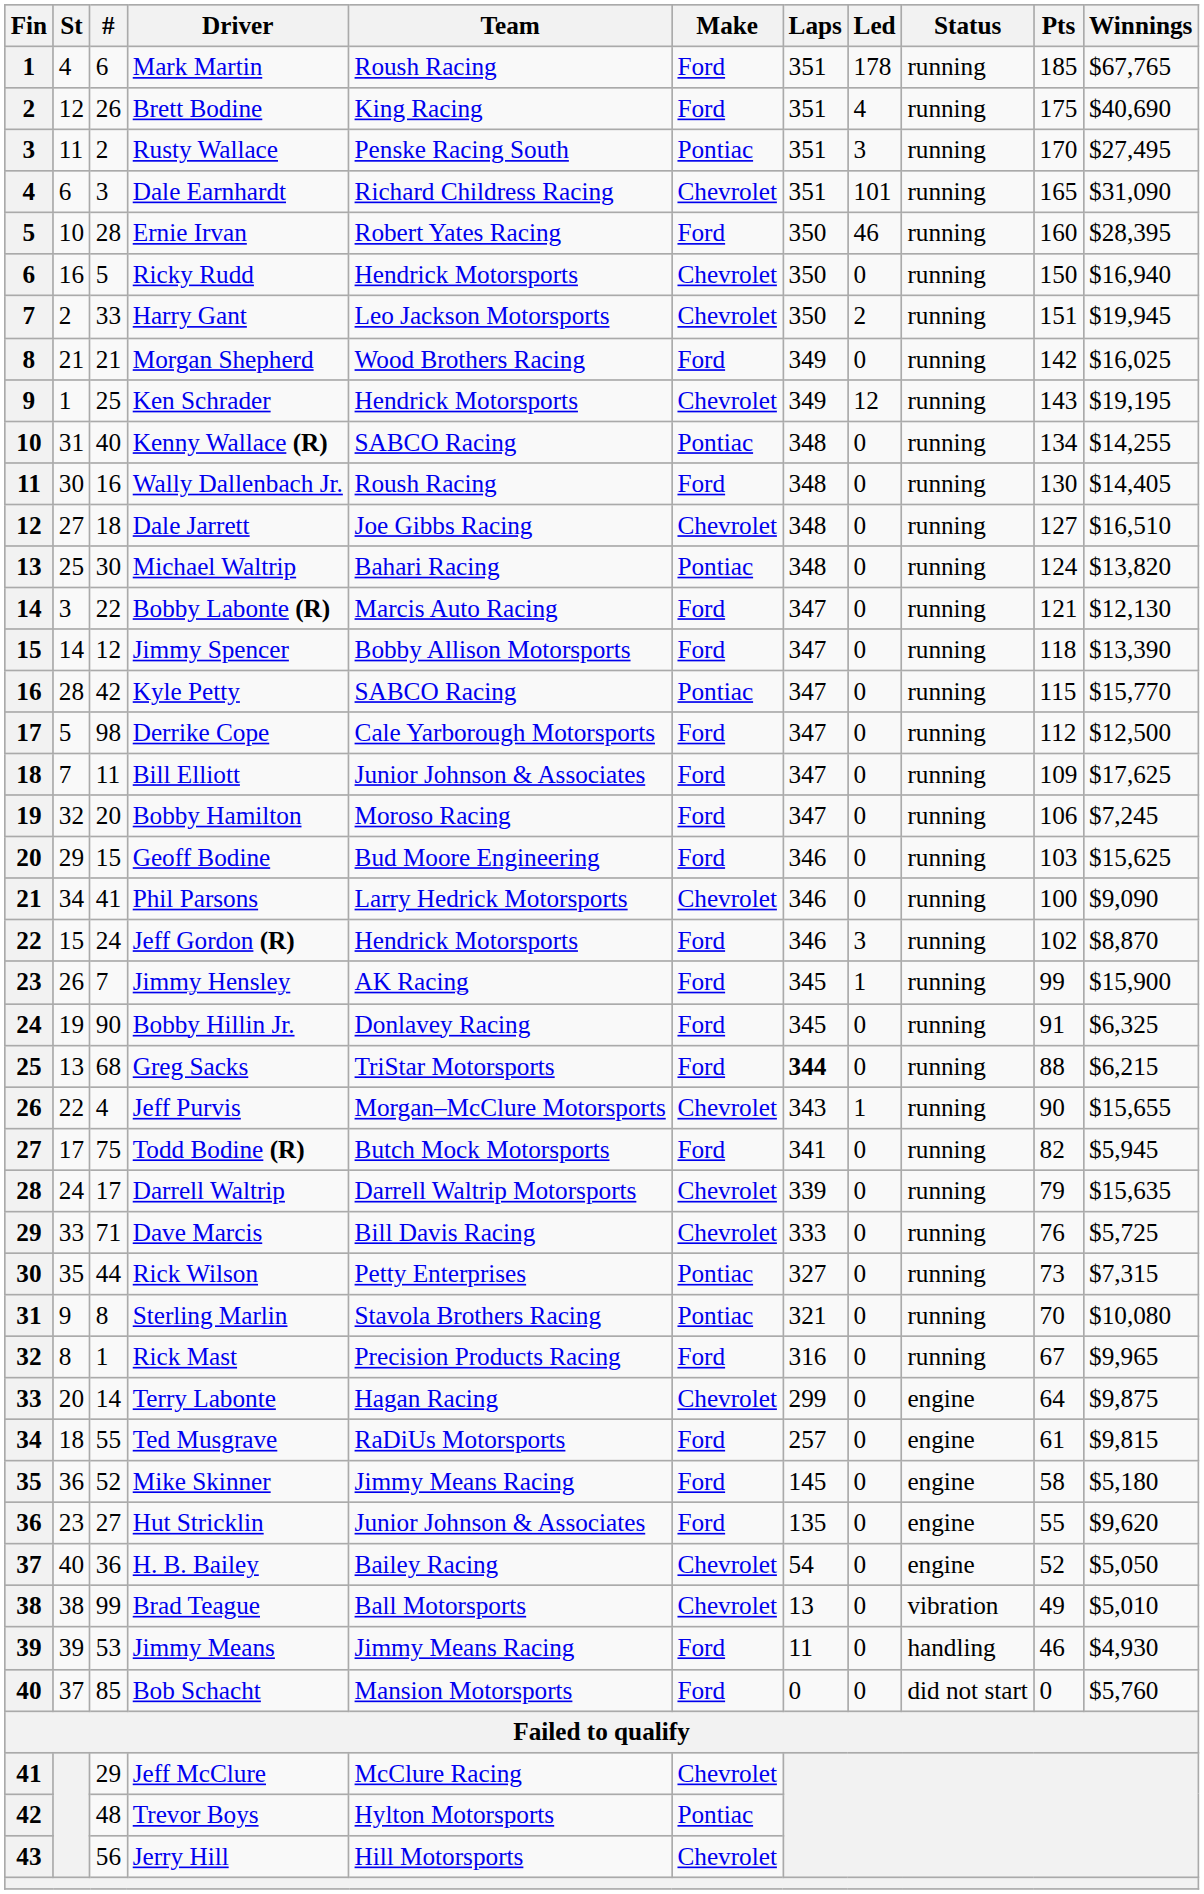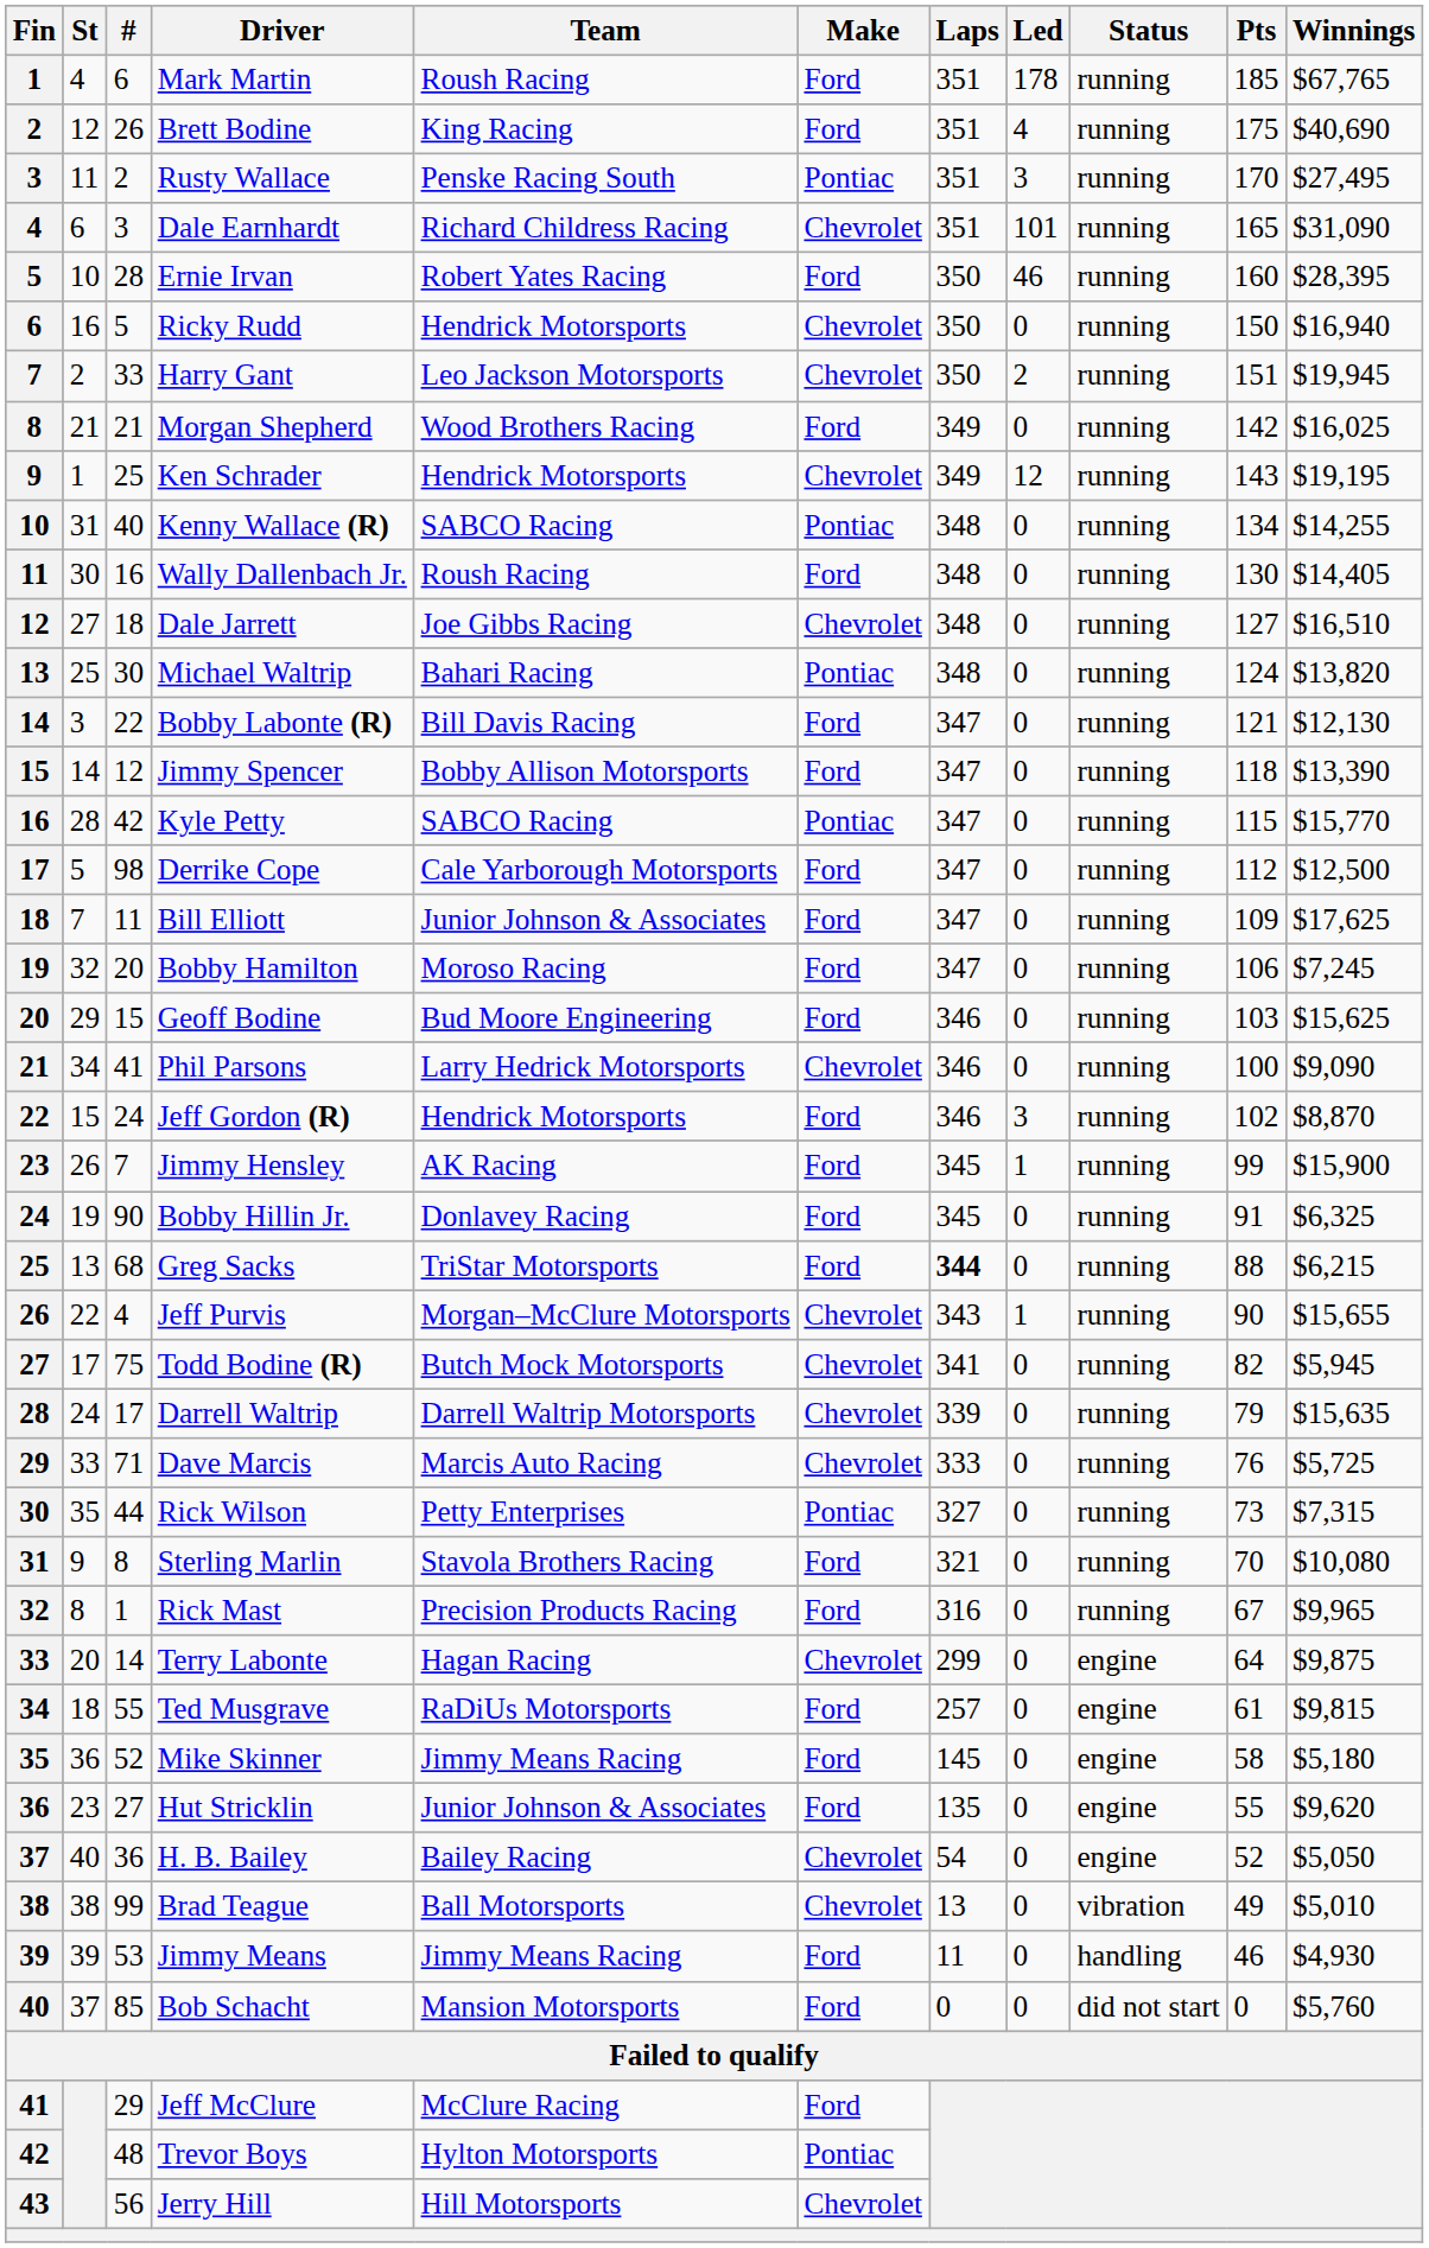Bobby Labonte (R) | Team: Marcis Auto Racing -> Bill Davis Racing
Todd Bodine (R) | Make: Ford -> Chevrolet
Dave Marcis | Team: Bill Davis Racing -> Marcis Auto Racing
Sterling Marlin | Make: Pontiac -> Ford
Jeff McClure | Make: Chevrolet -> Ford
